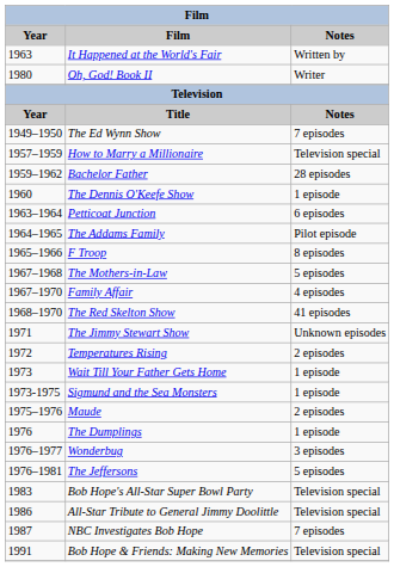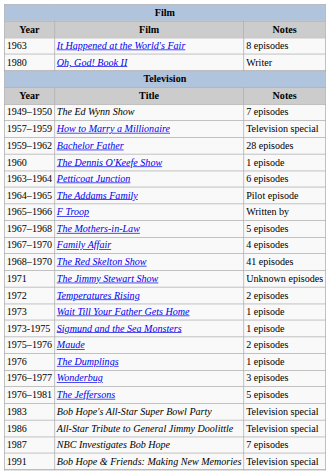It Happened at the World's Fair | Notes: Written by -> 8 episodes
F Troop | Notes: 8 episodes -> Written by
